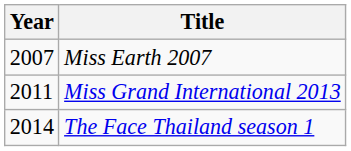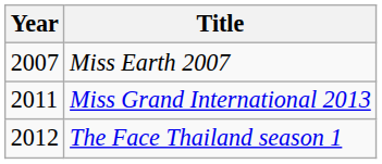The Face Thailand season 1 | Year: 2014 -> 2012
